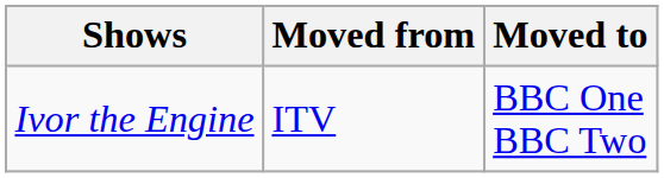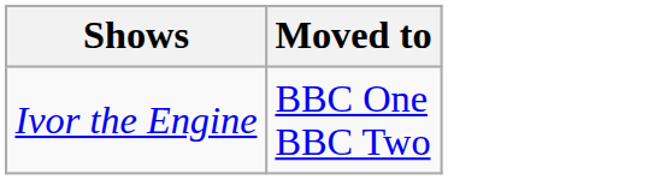- column: Moved from | ITV
